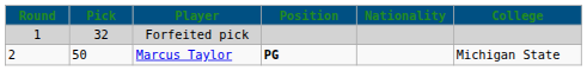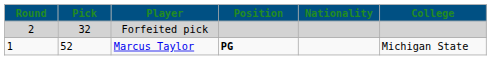Forfeited pick | Round: 1 -> 2
Marcus Taylor | Round: 2 -> 1
Marcus Taylor | Pick: 50 -> 52
